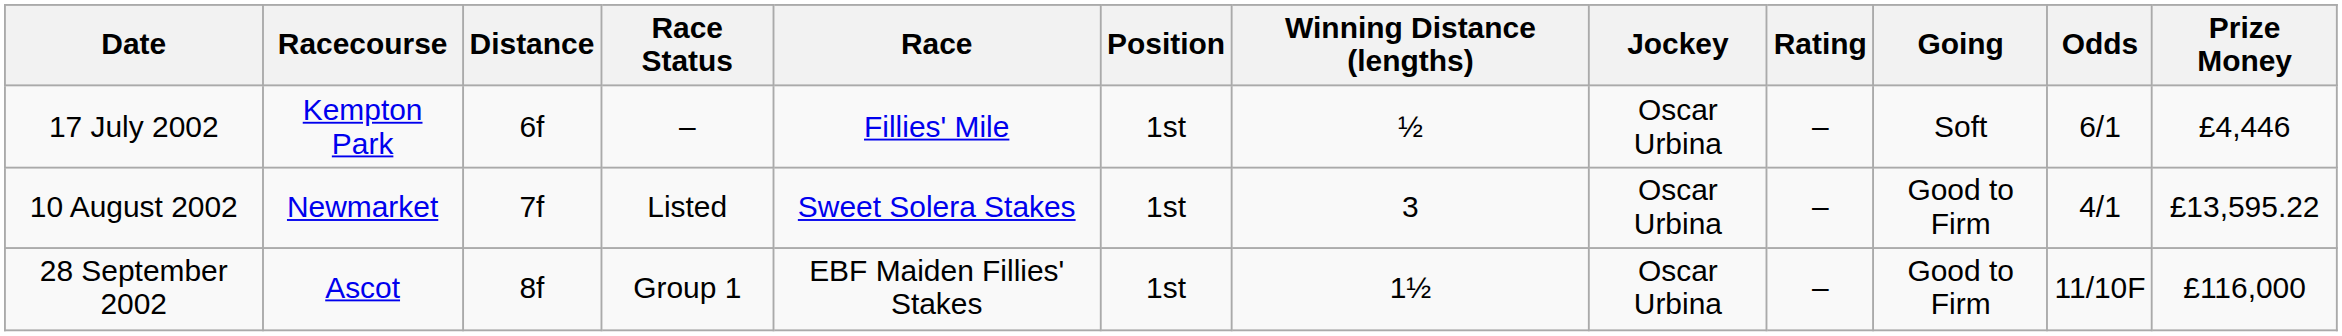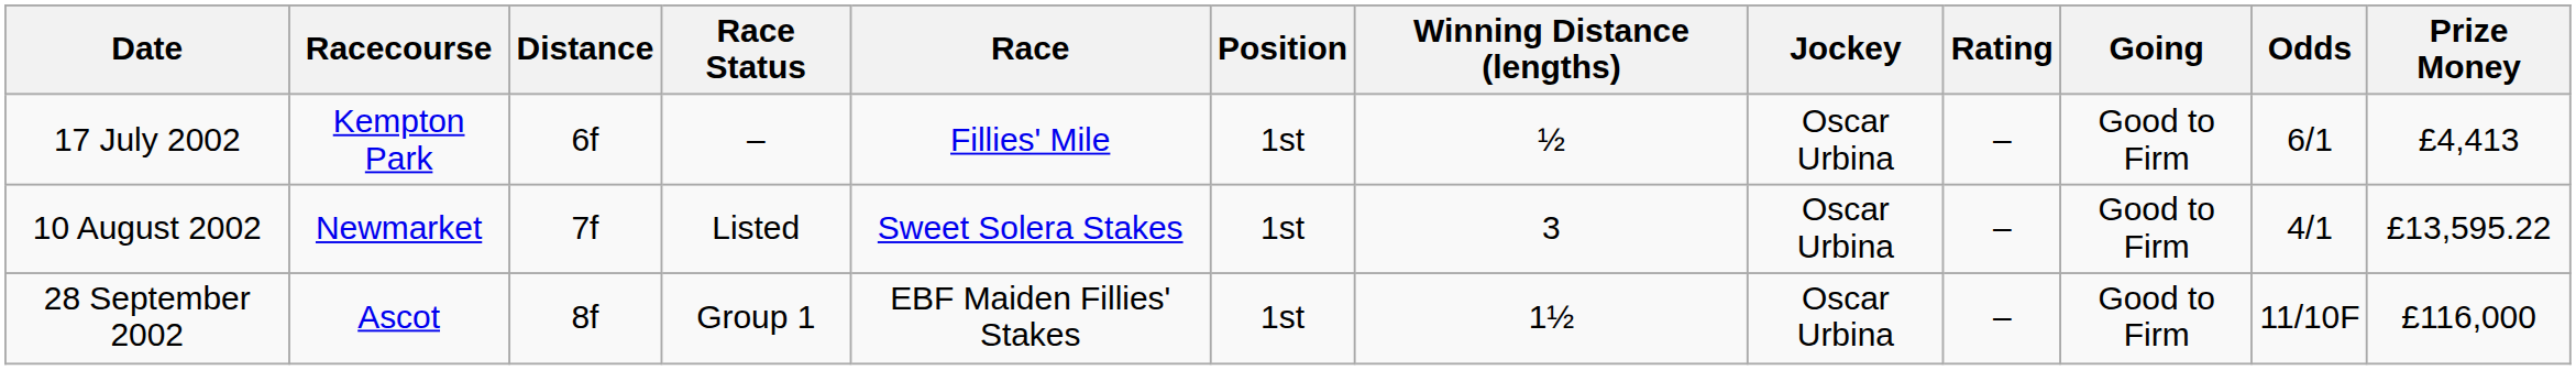17 July 2002 | Going: Soft -> Good to Firm
17 July 2002 | Prize Money: £4,446 -> £4,413
